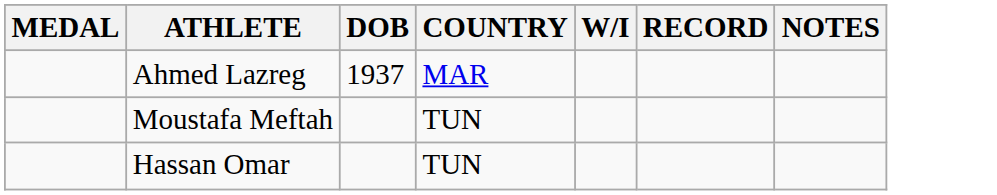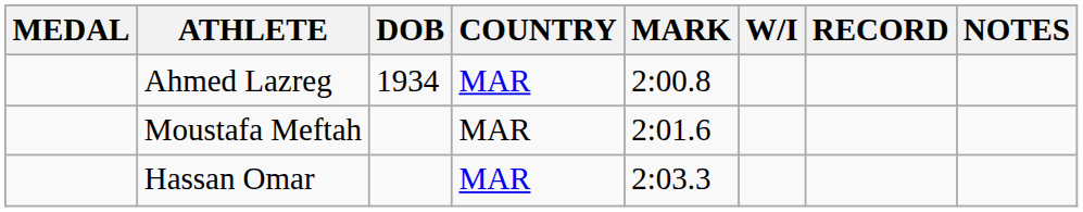+ column: MARK | 2:00.8 | 2:01.6 | 2:03.3
Ahmed Lazreg | DOB: 1937 -> 1934
Moustafa Meftah | COUNTRY: TUN -> MAR
Hassan Omar | COUNTRY: TUN -> MAR
